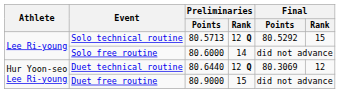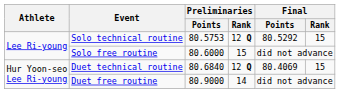Solo technical routine | Preliminaries / Points: 80.5713 -> 80.5753
Solo free routine | Preliminaries / Rank: 14 -> 15
Duet technical routine | Preliminaries / Points: 80.6440 -> 80.6840
Duet technical routine | Final / Points: 80.3069 -> 80.4069
Duet technical routine | Final / Rank: 12 -> 15
Duet free routine | Preliminaries / Rank: 15 -> 14
